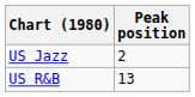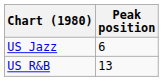US Jazz | Peak position: 2 -> 6
